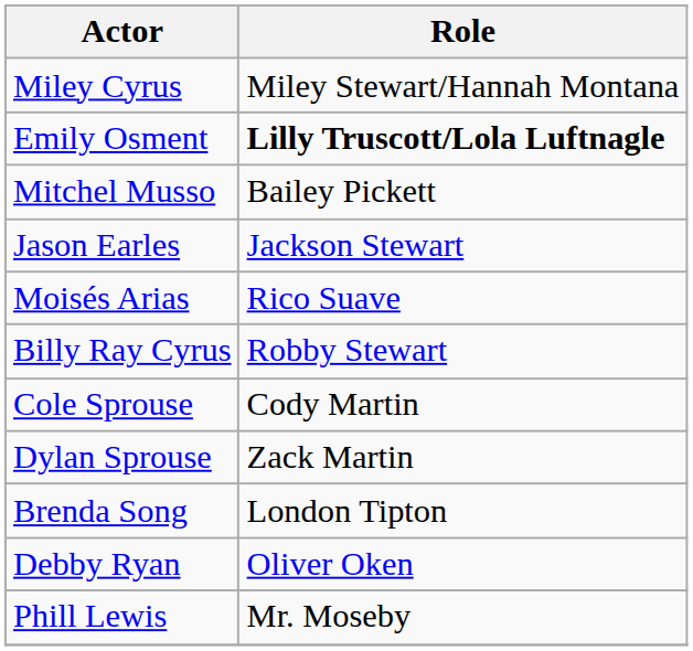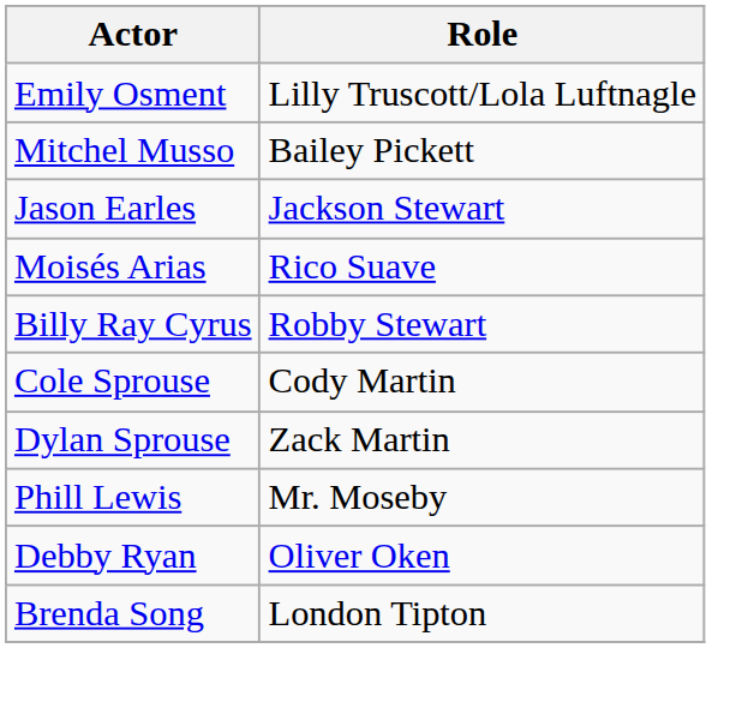- row: Miley Cyrus | Miley Stewart/Hannah Montana
Emily Osment | Role: bold -> normal
rows swapped: Brenda Song <-> Phill Lewis
